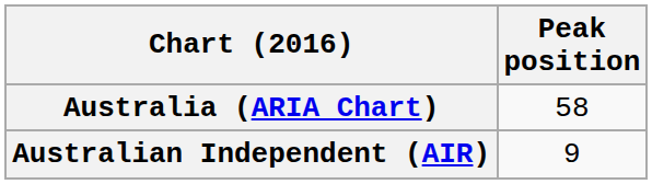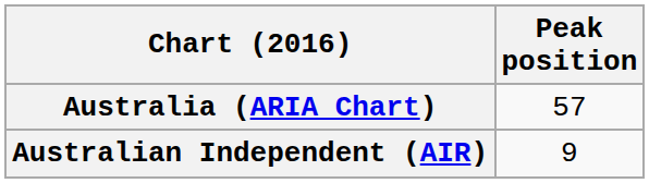Australia (ARIA Chart) | Peak position: 58 -> 57
